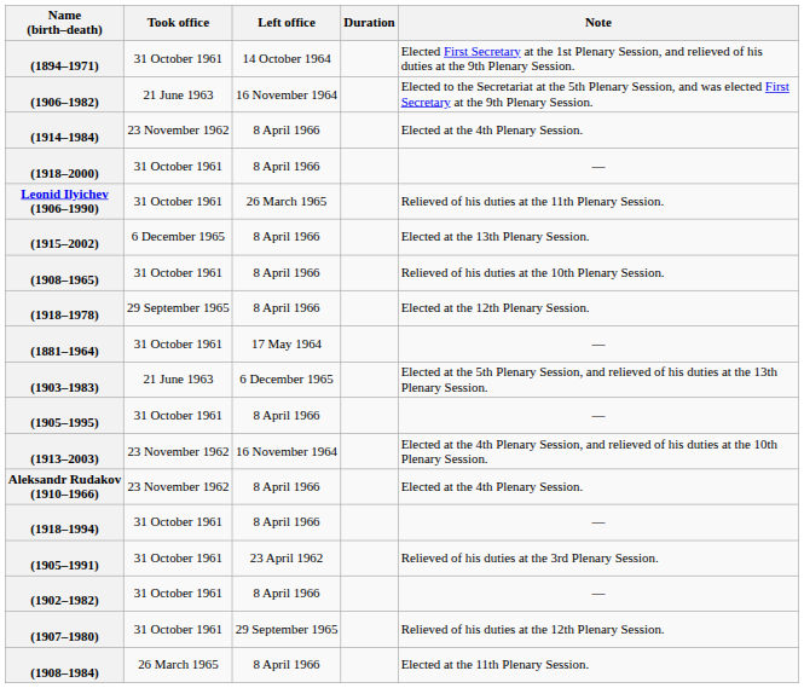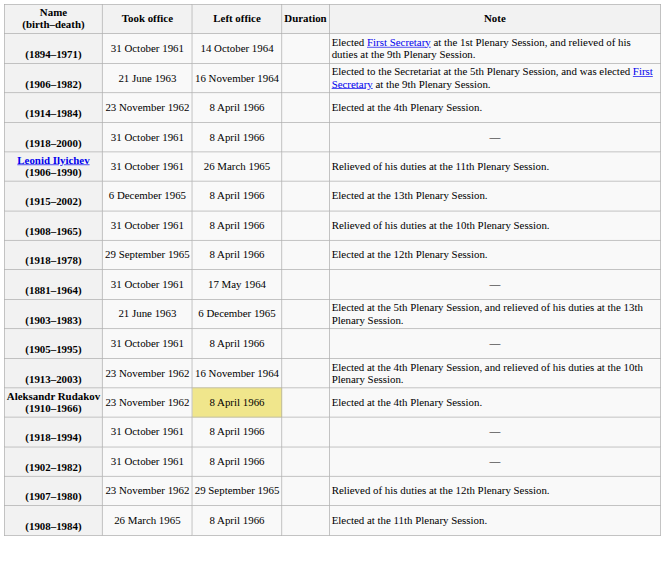Aleksandr Rudakov (1910–1966) | Left office: no background -> khaki background
- row: (1905–1991) | 31 October 1961 | 23 April 1962 | Relieved of his duties at the 3rd Plenary Session.
(1907–1980) | Took office: 31 October 1961 -> 23 November 1962
